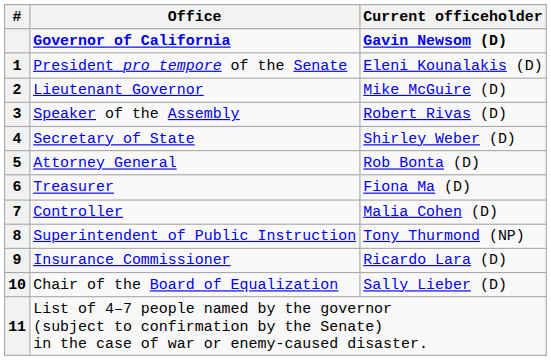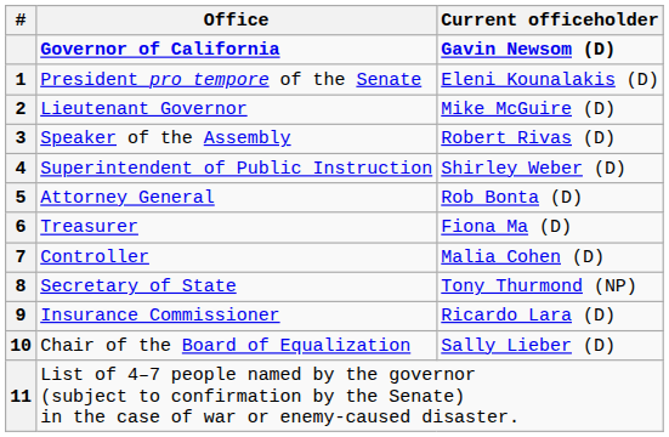4 | Office: Secretary of State -> Superintendent of Public Instruction
8 | Office: Superintendent of Public Instruction -> Secretary of State
